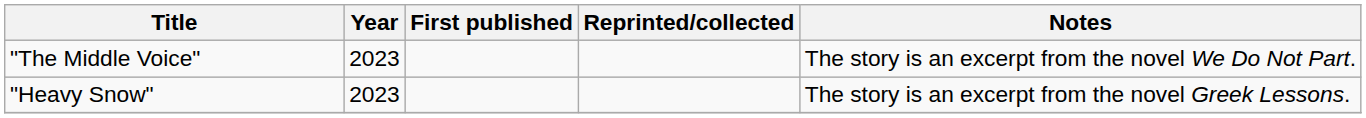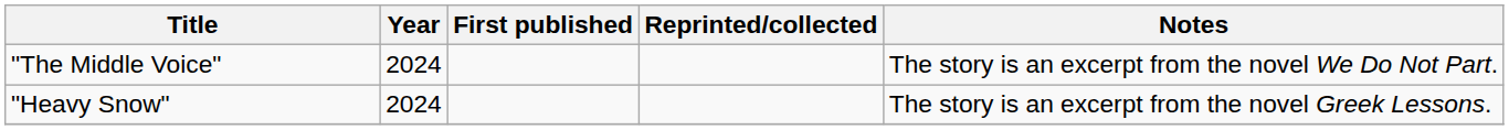"The Middle Voice" | Year: 2023 -> 2024
"Heavy Snow" | Year: 2023 -> 2024
